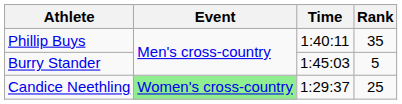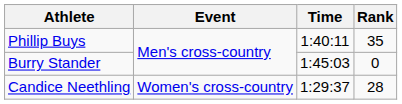Burry Stander | Rank: 5 -> 0
Candice Neethling | Event: lightgreen background -> no background
Candice Neethling | Rank: 25 -> 28
